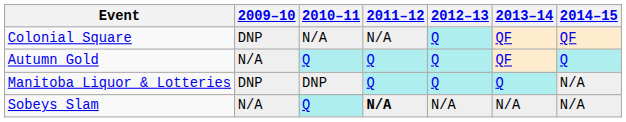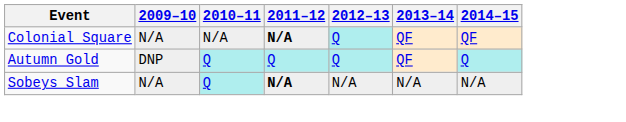Colonial Square | 2009–10: DNP -> N/A
Colonial Square | 2011–12: normal -> bold
Autumn Gold | 2009–10: N/A -> DNP
- row: Manitoba Liquor & Lotteries | DNP | DNP | Q | Q | Q | N/A
